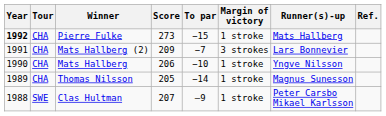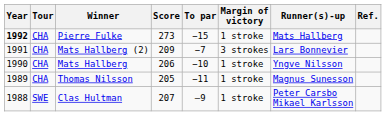Thomas Nilsson | To par: −14 -> −11
